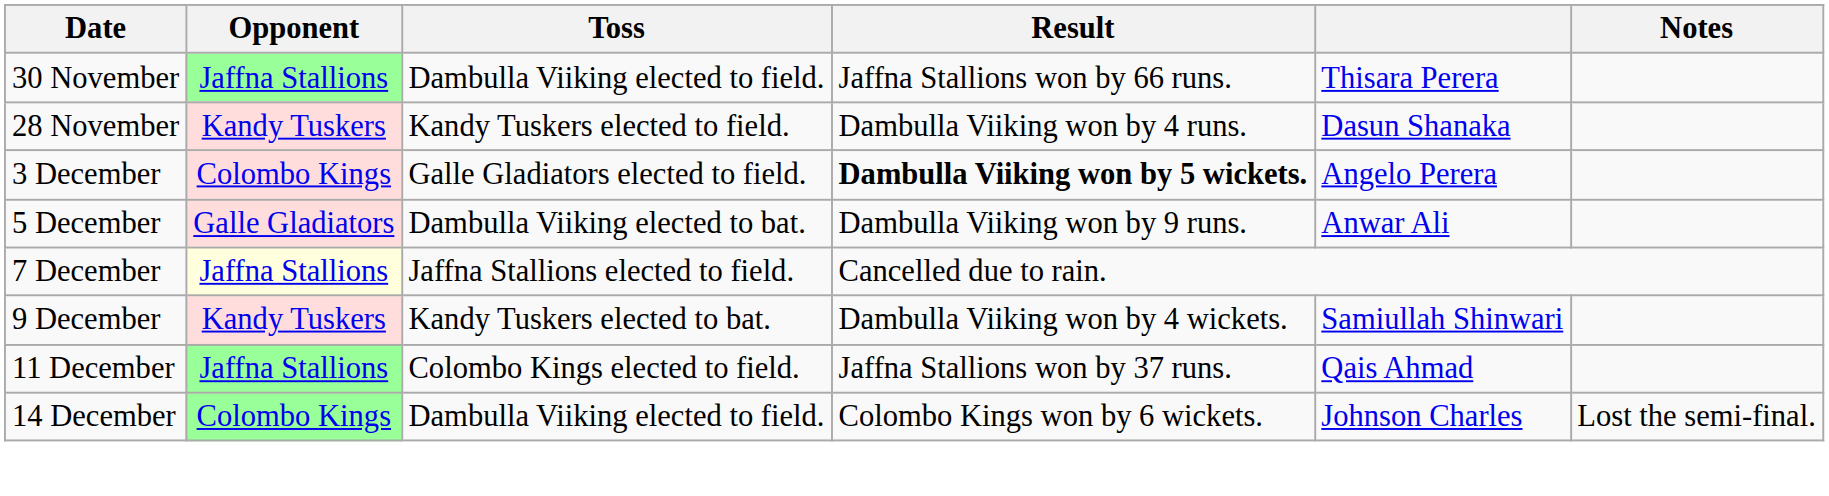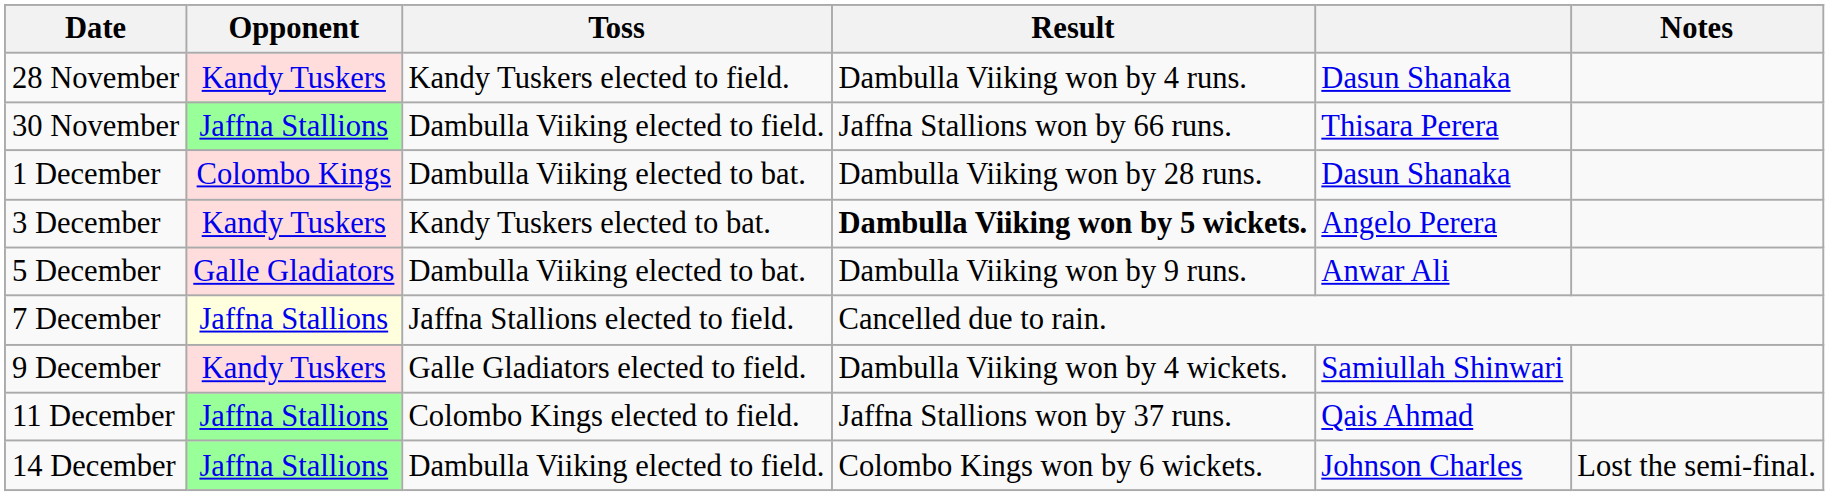rows swapped: 28 November <-> 30 November
+ row: 1 December | Colombo Kings | Dambulla Viiking elected to bat. | Dambulla Viiking won by 28 runs. | Dasun Shanaka
3 December | Opponent: Colombo Kings -> Kandy Tuskers
3 December | Toss: Galle Gladiators elected to field. -> Kandy Tuskers elected to bat.
9 December | Toss: Kandy Tuskers elected to bat. -> Galle Gladiators elected to field.
14 December | Opponent: Colombo Kings -> Jaffna Stallions
